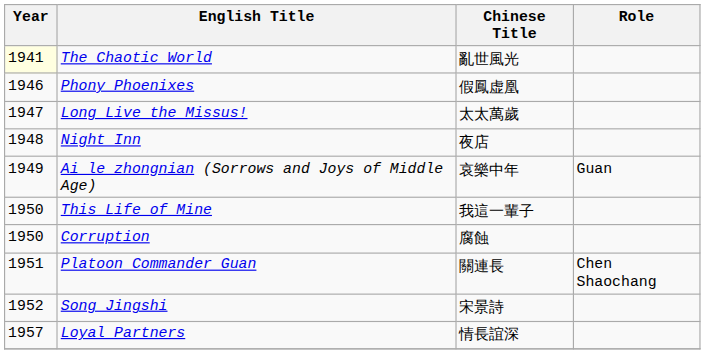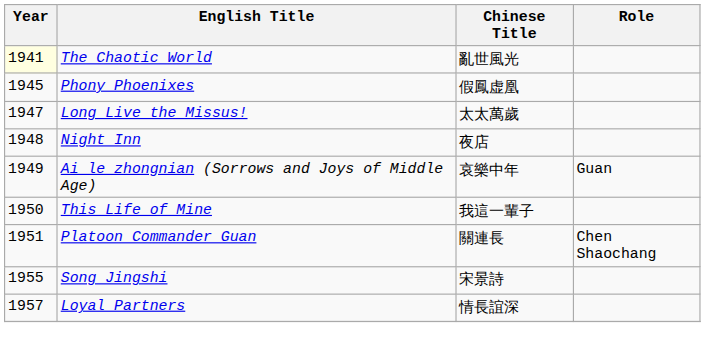Phony Phoenixes | Year: 1946 -> 1945
- row: 1950 | Corruption | 腐蝕
Song Jingshi | Year: 1952 -> 1955
